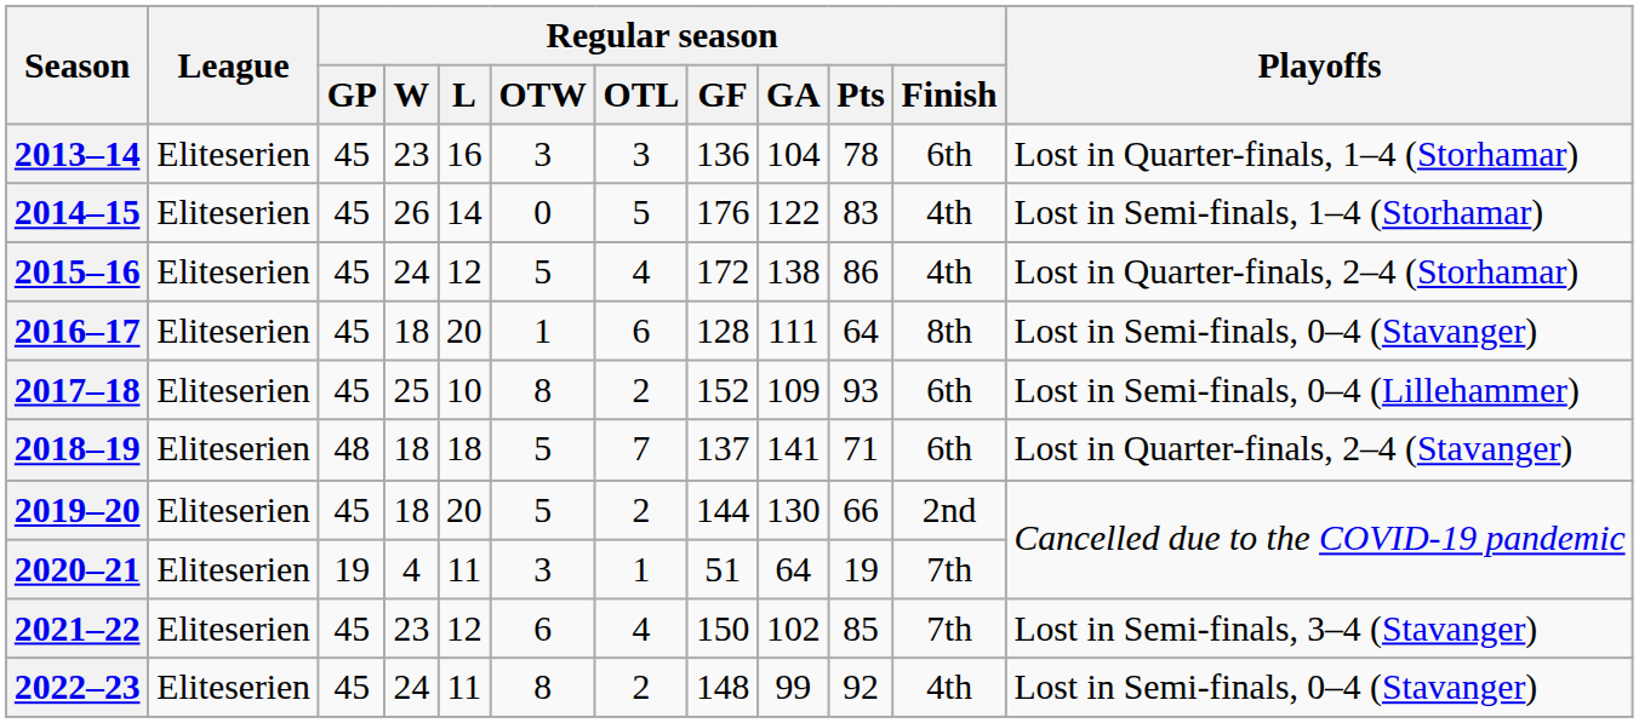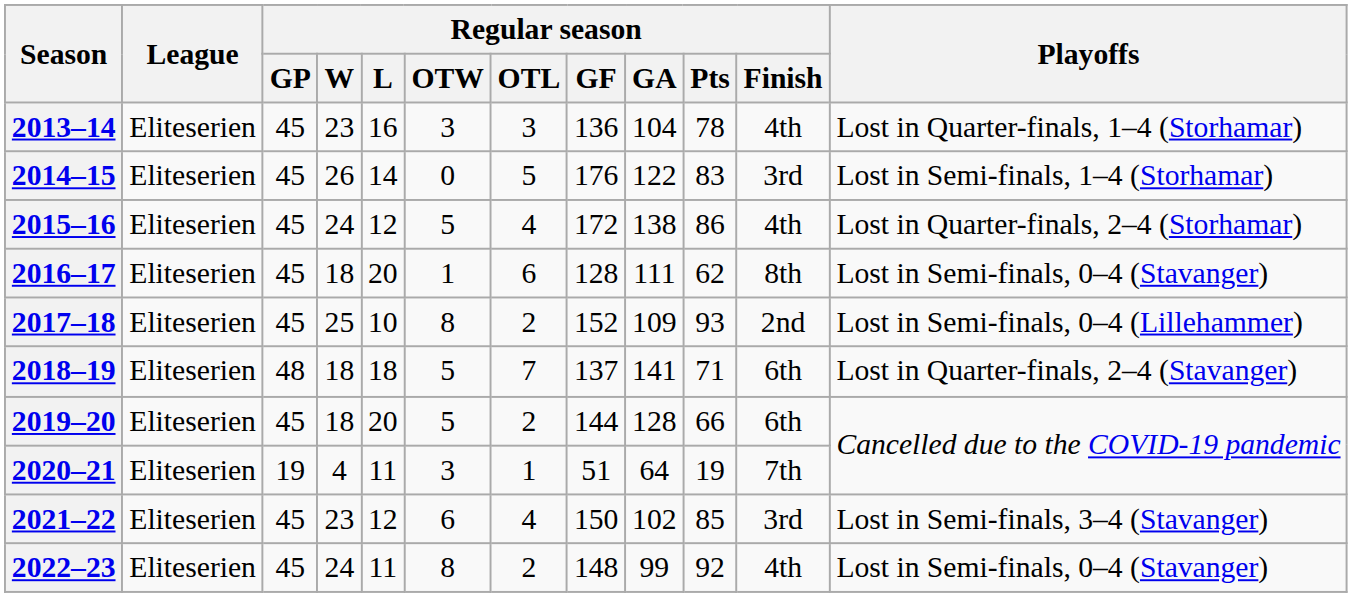2013–14 | Regular season / Finish: 6th -> 4th
2014–15 | Regular season / Finish: 4th -> 3rd
2016–17 | Regular season / Pts: 64 -> 62
2017–18 | Regular season / Finish: 6th -> 2nd
2019–20 | Regular season / GA: 130 -> 128
2019–20 | Regular season / Finish: 2nd -> 6th
2021–22 | Regular season / Finish: 7th -> 3rd
